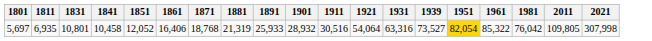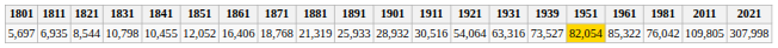+ column: 1821 | 8,544
5,697 | 1831: 10,801 -> 10,798
5,697 | 1841: 10,458 -> 10,455
